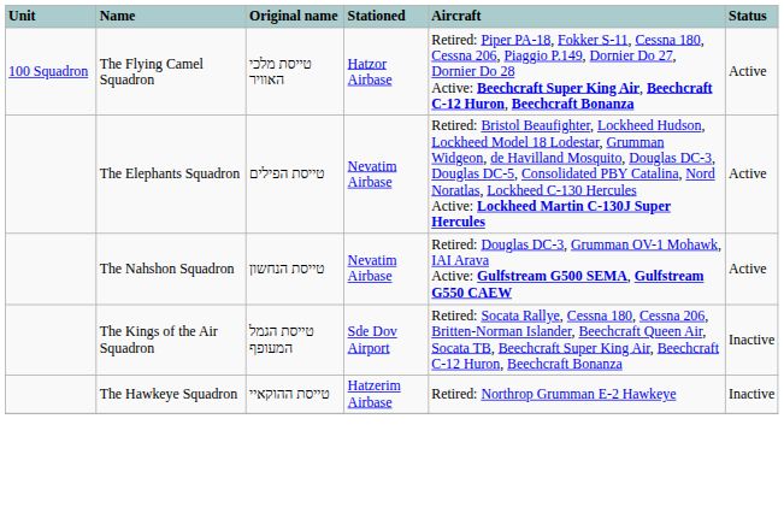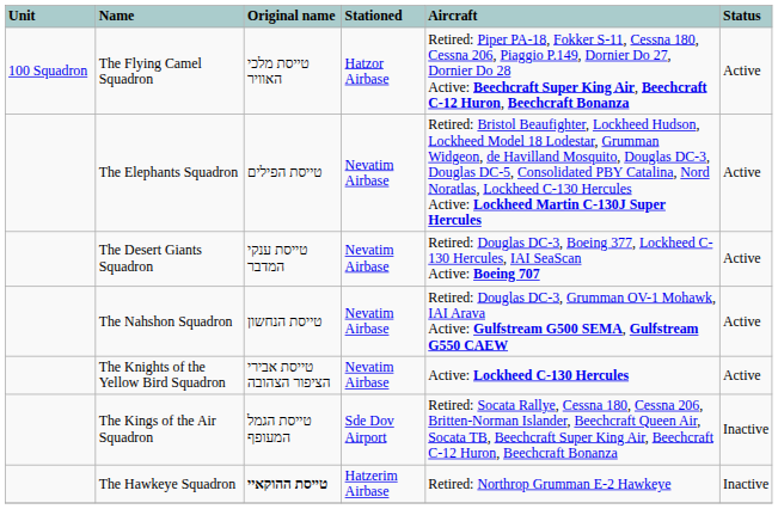+ row: The Desert Giants Squadron | טייסת ענקי המדבר | Nevatim Airbase | Retired: Douglas DC-3, Boeing 377, Lockheed C-130 Hercules, IAI SeaScan Active: Boeing 707 | Active
+ row: The Knights of the Yellow Bird Squadron | טייסת אבירי הציפור הצהובה | Nevatim Airbase | Active: Lockheed C-130 Hercules | Active
The Hawkeye Squadron | Original name: normal -> bold
